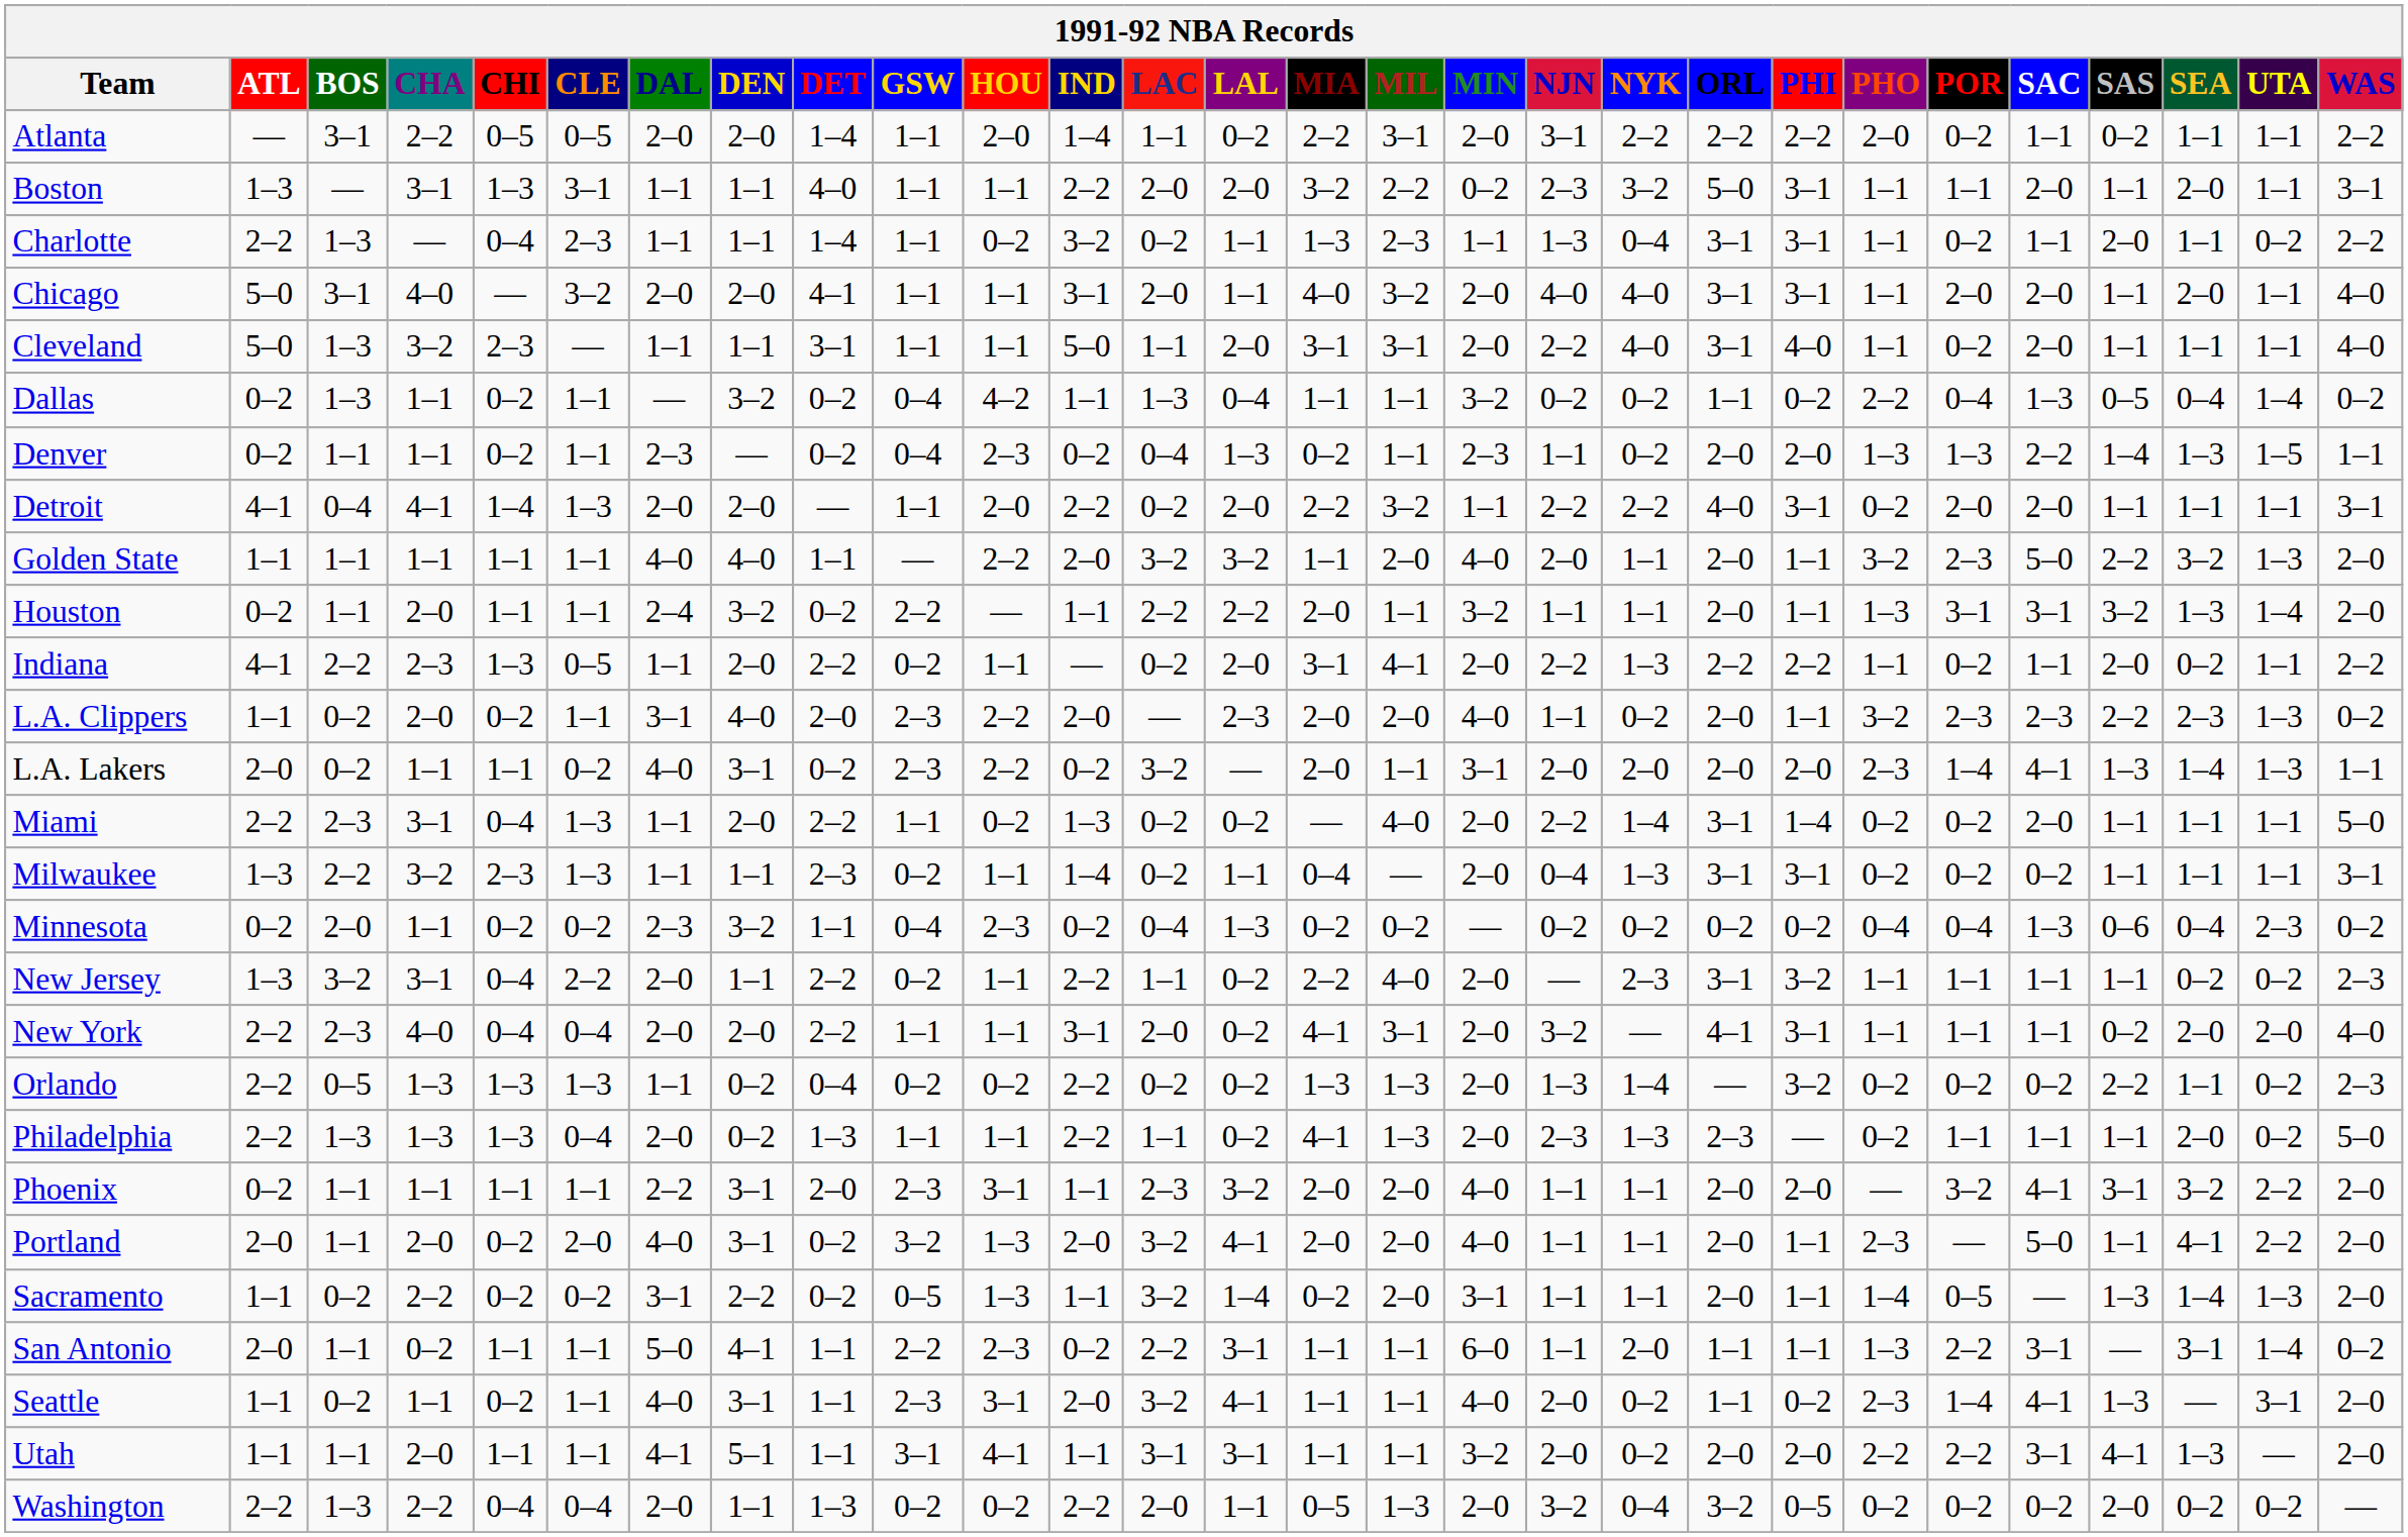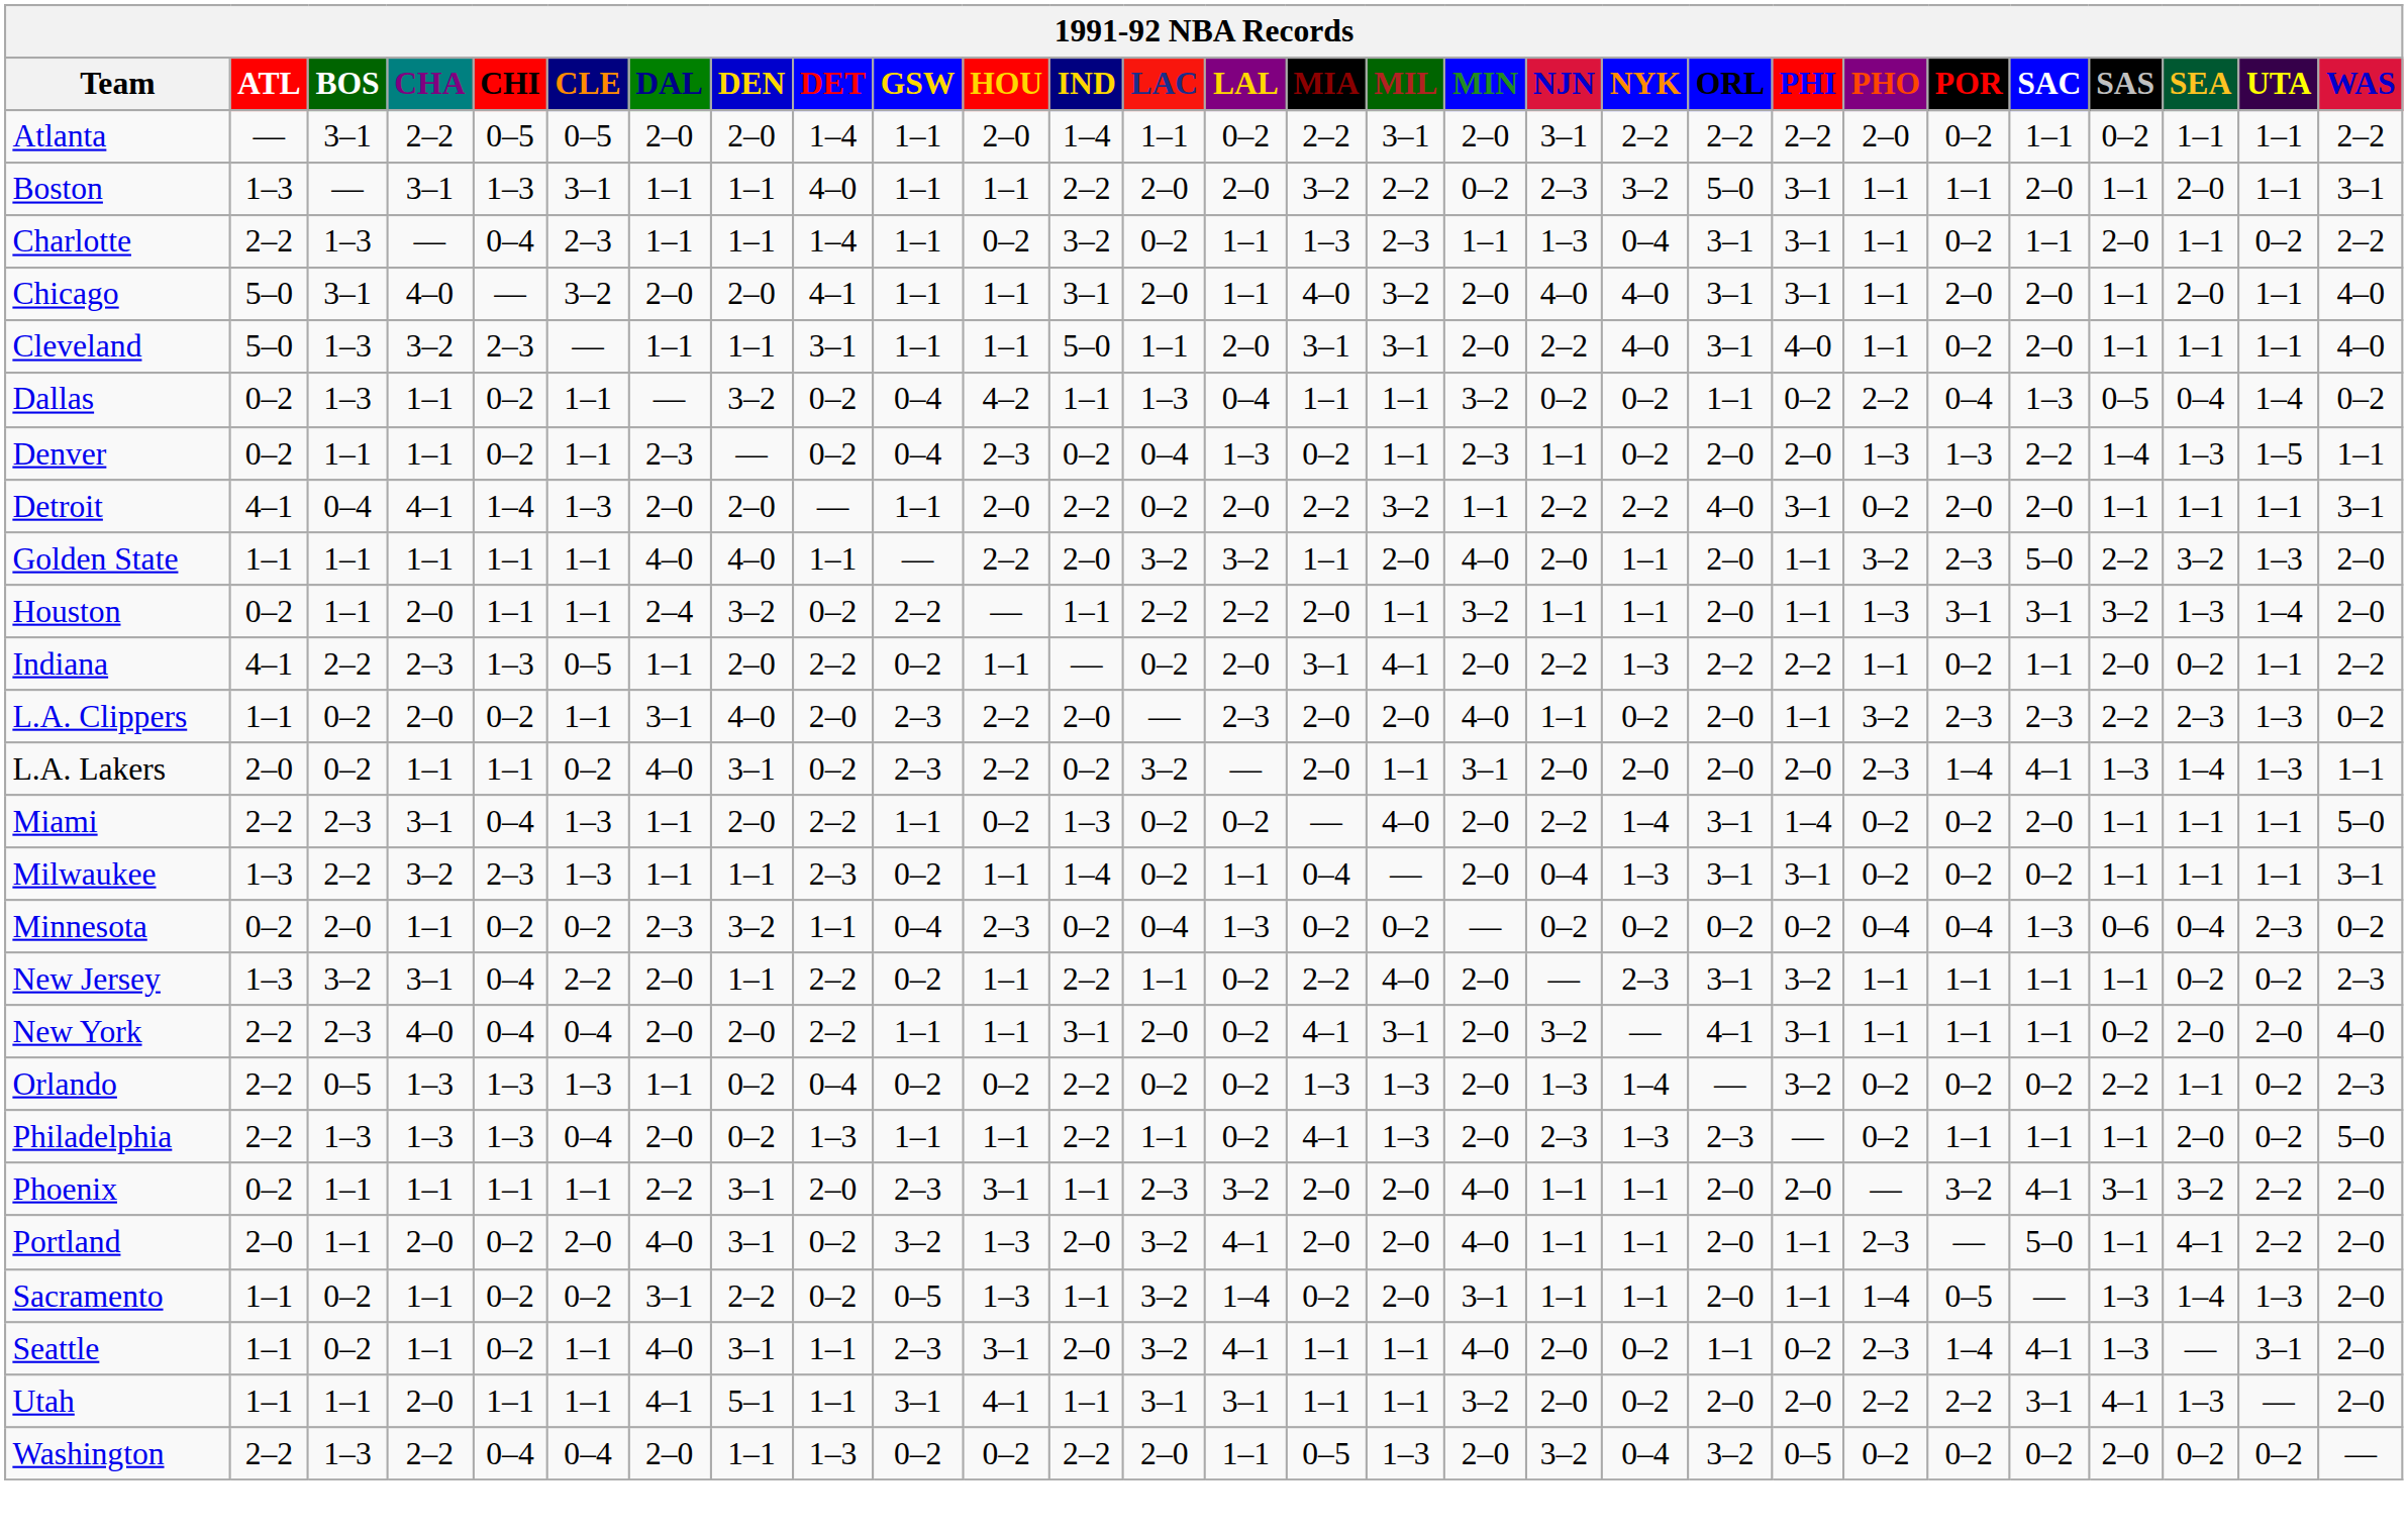Sacramento | CHA: 2–2 -> 1–1
- row: San Antonio | 2–0 | 1–1 | 0–2 | 1–1 | 1–1 | 5–0 | 4–1 | 1–1 | 2–2 | 2–3 | 0–2 | 2–2 | 3–1 | 1–1 | 1–1 | 6–0 | 1–1 | 2–0 | 1–1 | 1–1 | 1–3 | 2–2 | 3–1 | — | 3–1 | 1–4 | 0–2
